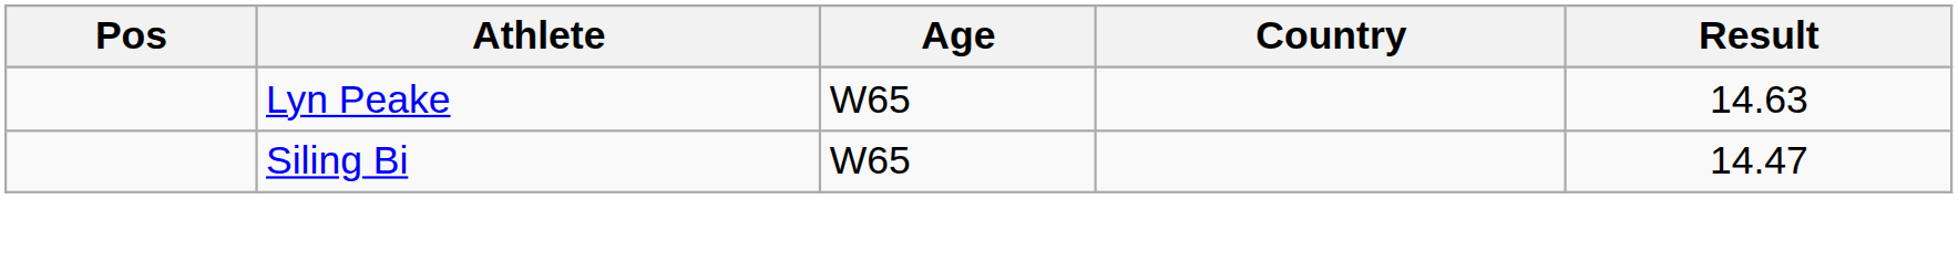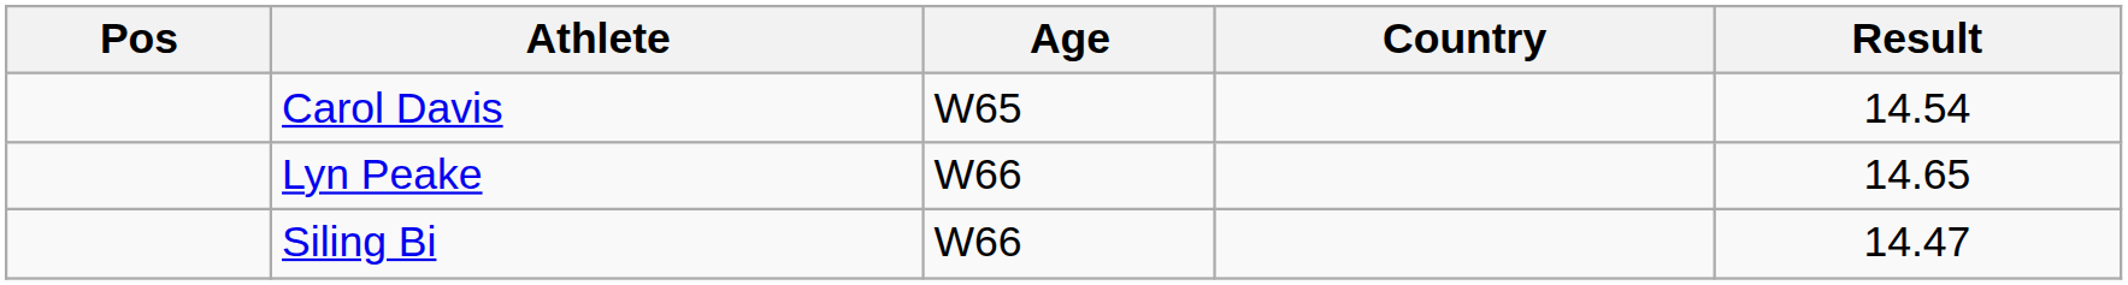+ row: Carol Davis | W65 | 14.54
Lyn Peake | Age: W65 -> W66
Lyn Peake | Result: 14.63 -> 14.65
Siling Bi | Age: W65 -> W66
